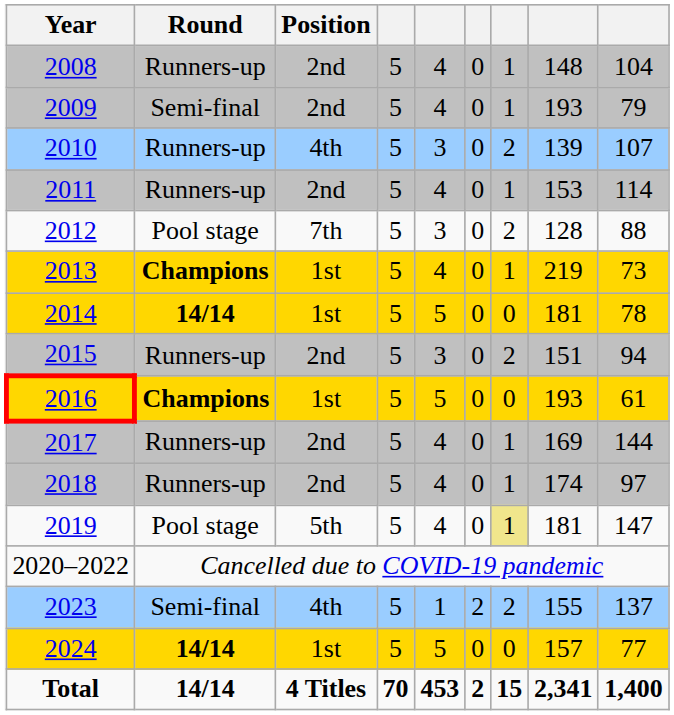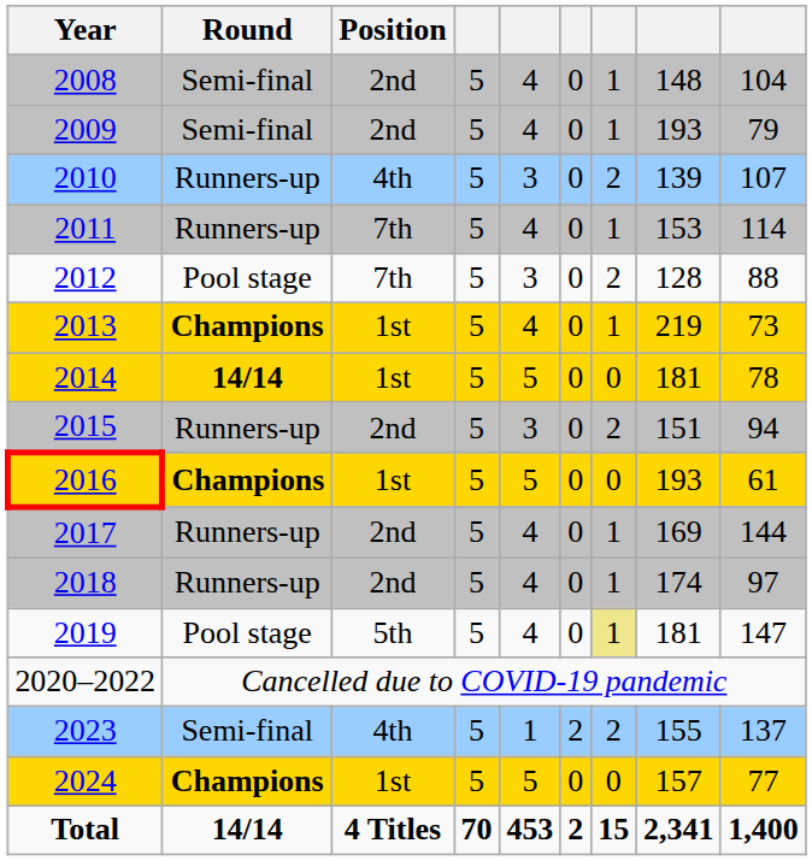2008 | Round: Runners-up -> Semi-final
2011 | Position: 2nd -> 7th
2024 | Round: 14/14 -> Champions
